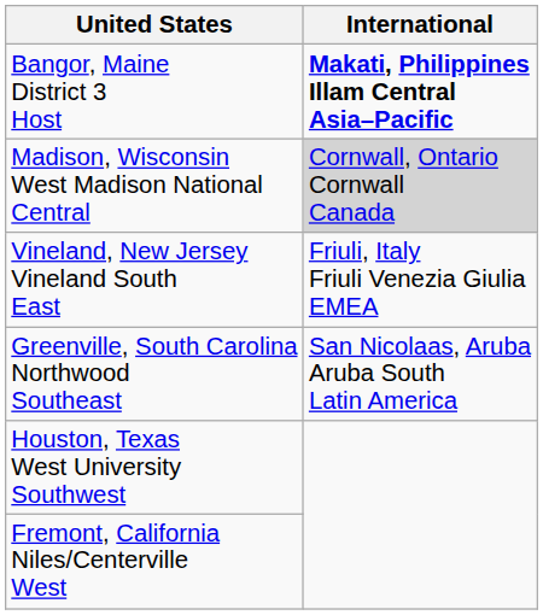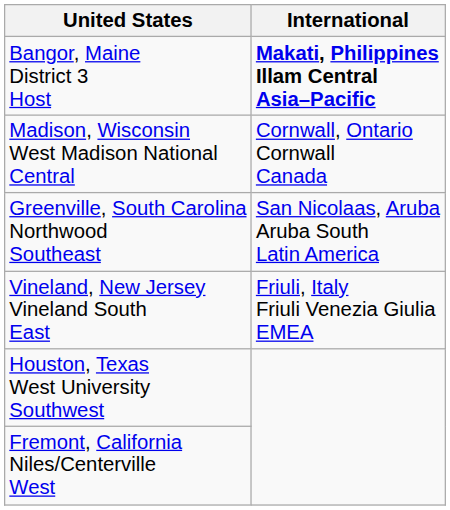Madison, Wisconsin West Madison National Central | International: lightgrey background -> no background
rows swapped: Vineland, New Jersey Vineland South East <-> Greenville, South Carolina Northwood Southeast
